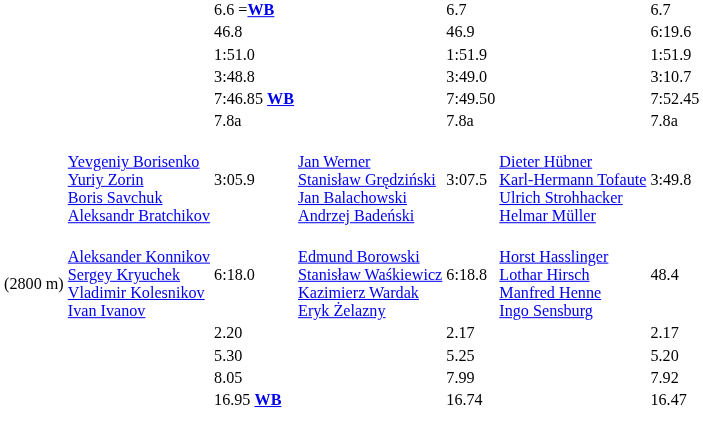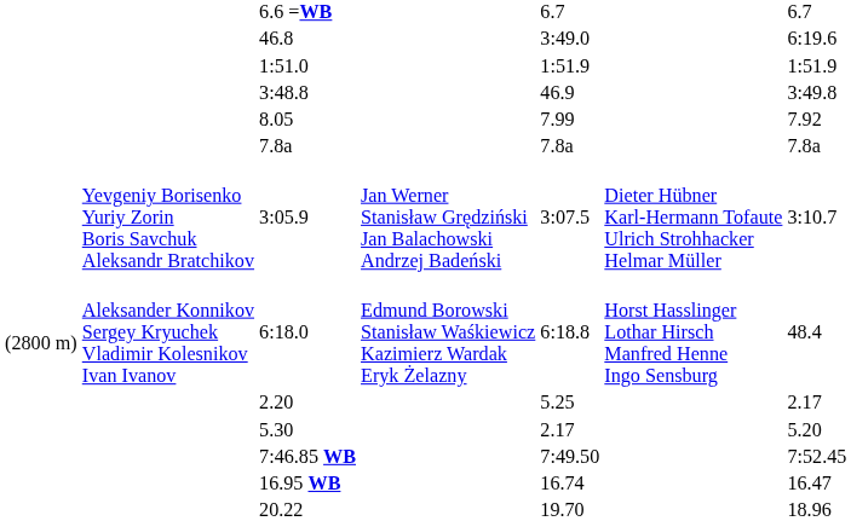46.8 | column 5: 46.9 -> 3:49.0
3:48.8 | column 5: 3:49.0 -> 46.9
3:48.8 | column 7: 3:10.7 -> 3:49.8
rows swapped: 7:46.85 WB <-> 8.05
3:05.9 | column 7: 3:49.8 -> 3:10.7
2.20 | column 5: 2.17 -> 5.25
5.30 | column 5: 5.25 -> 2.17
+ row: 20.22 | 19.70 | 18.96
